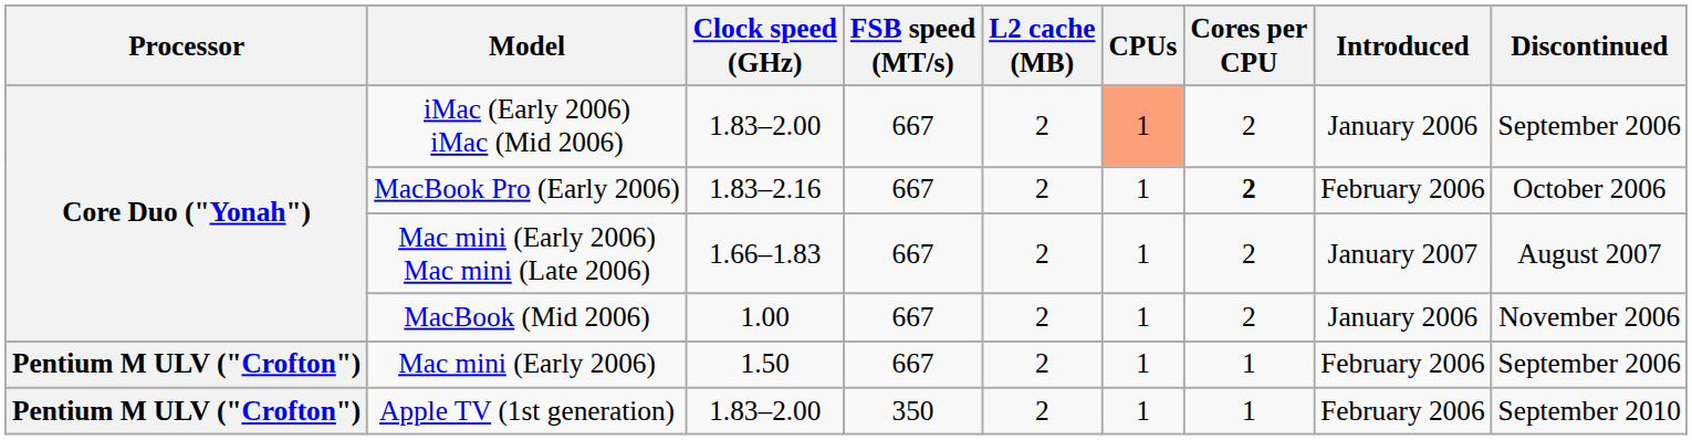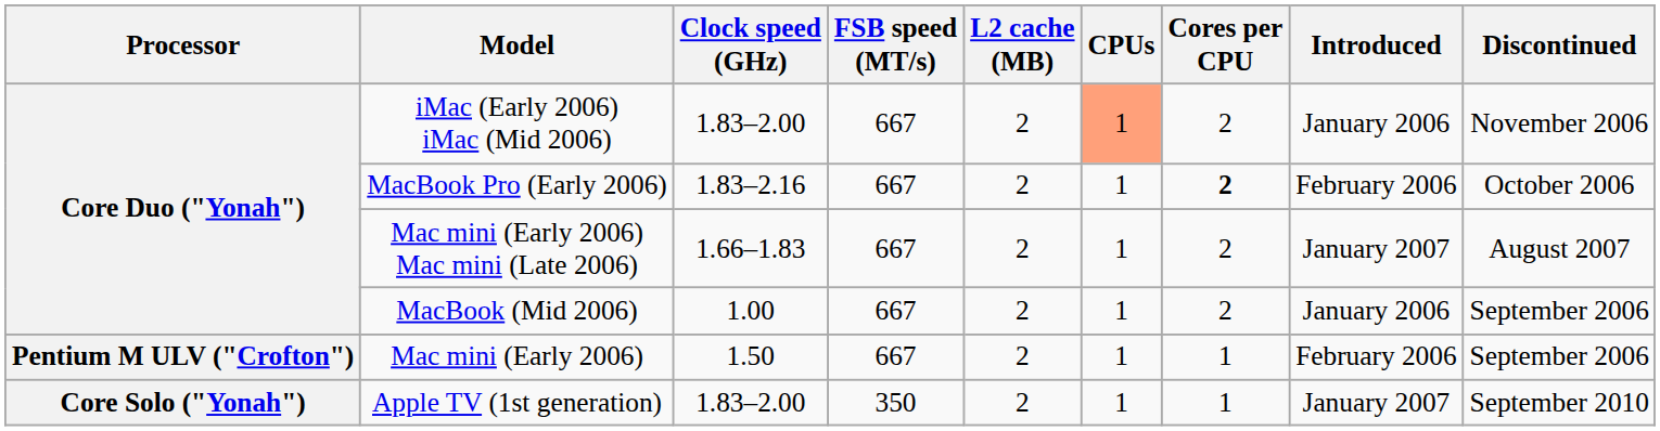iMac (Early 2006) iMac (Mid 2006) | Discontinued: September 2006 -> November 2006
MacBook (Mid 2006) | Discontinued: November 2006 -> September 2006
Apple TV (1st generation) | Processor: Pentium M ULV ("Crofton") -> Core Solo ("Yonah")
Apple TV (1st generation) | Introduced: February 2006 -> January 2007
